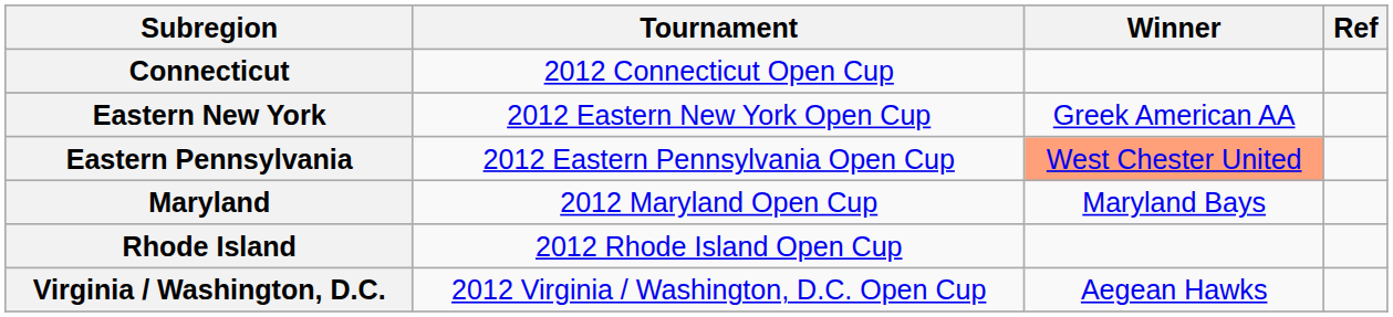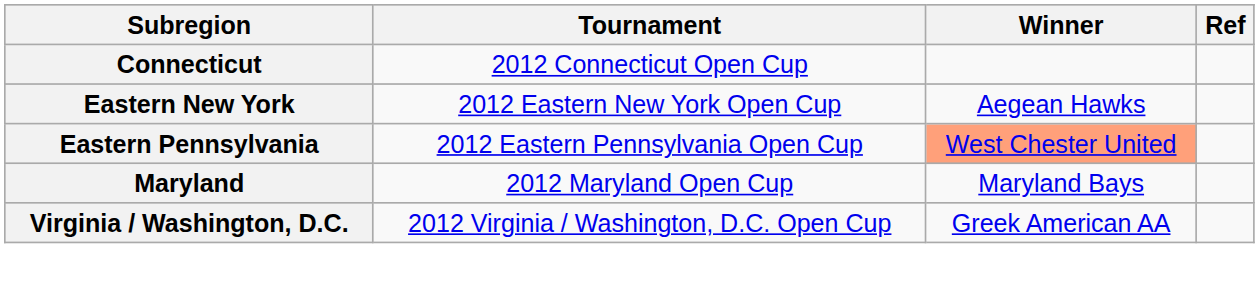Eastern New York | Winner: Greek American AA -> Aegean Hawks
- row: Rhode Island | 2012 Rhode Island Open Cup
Virginia / Washington, D.C. | Winner: Aegean Hawks -> Greek American AA
